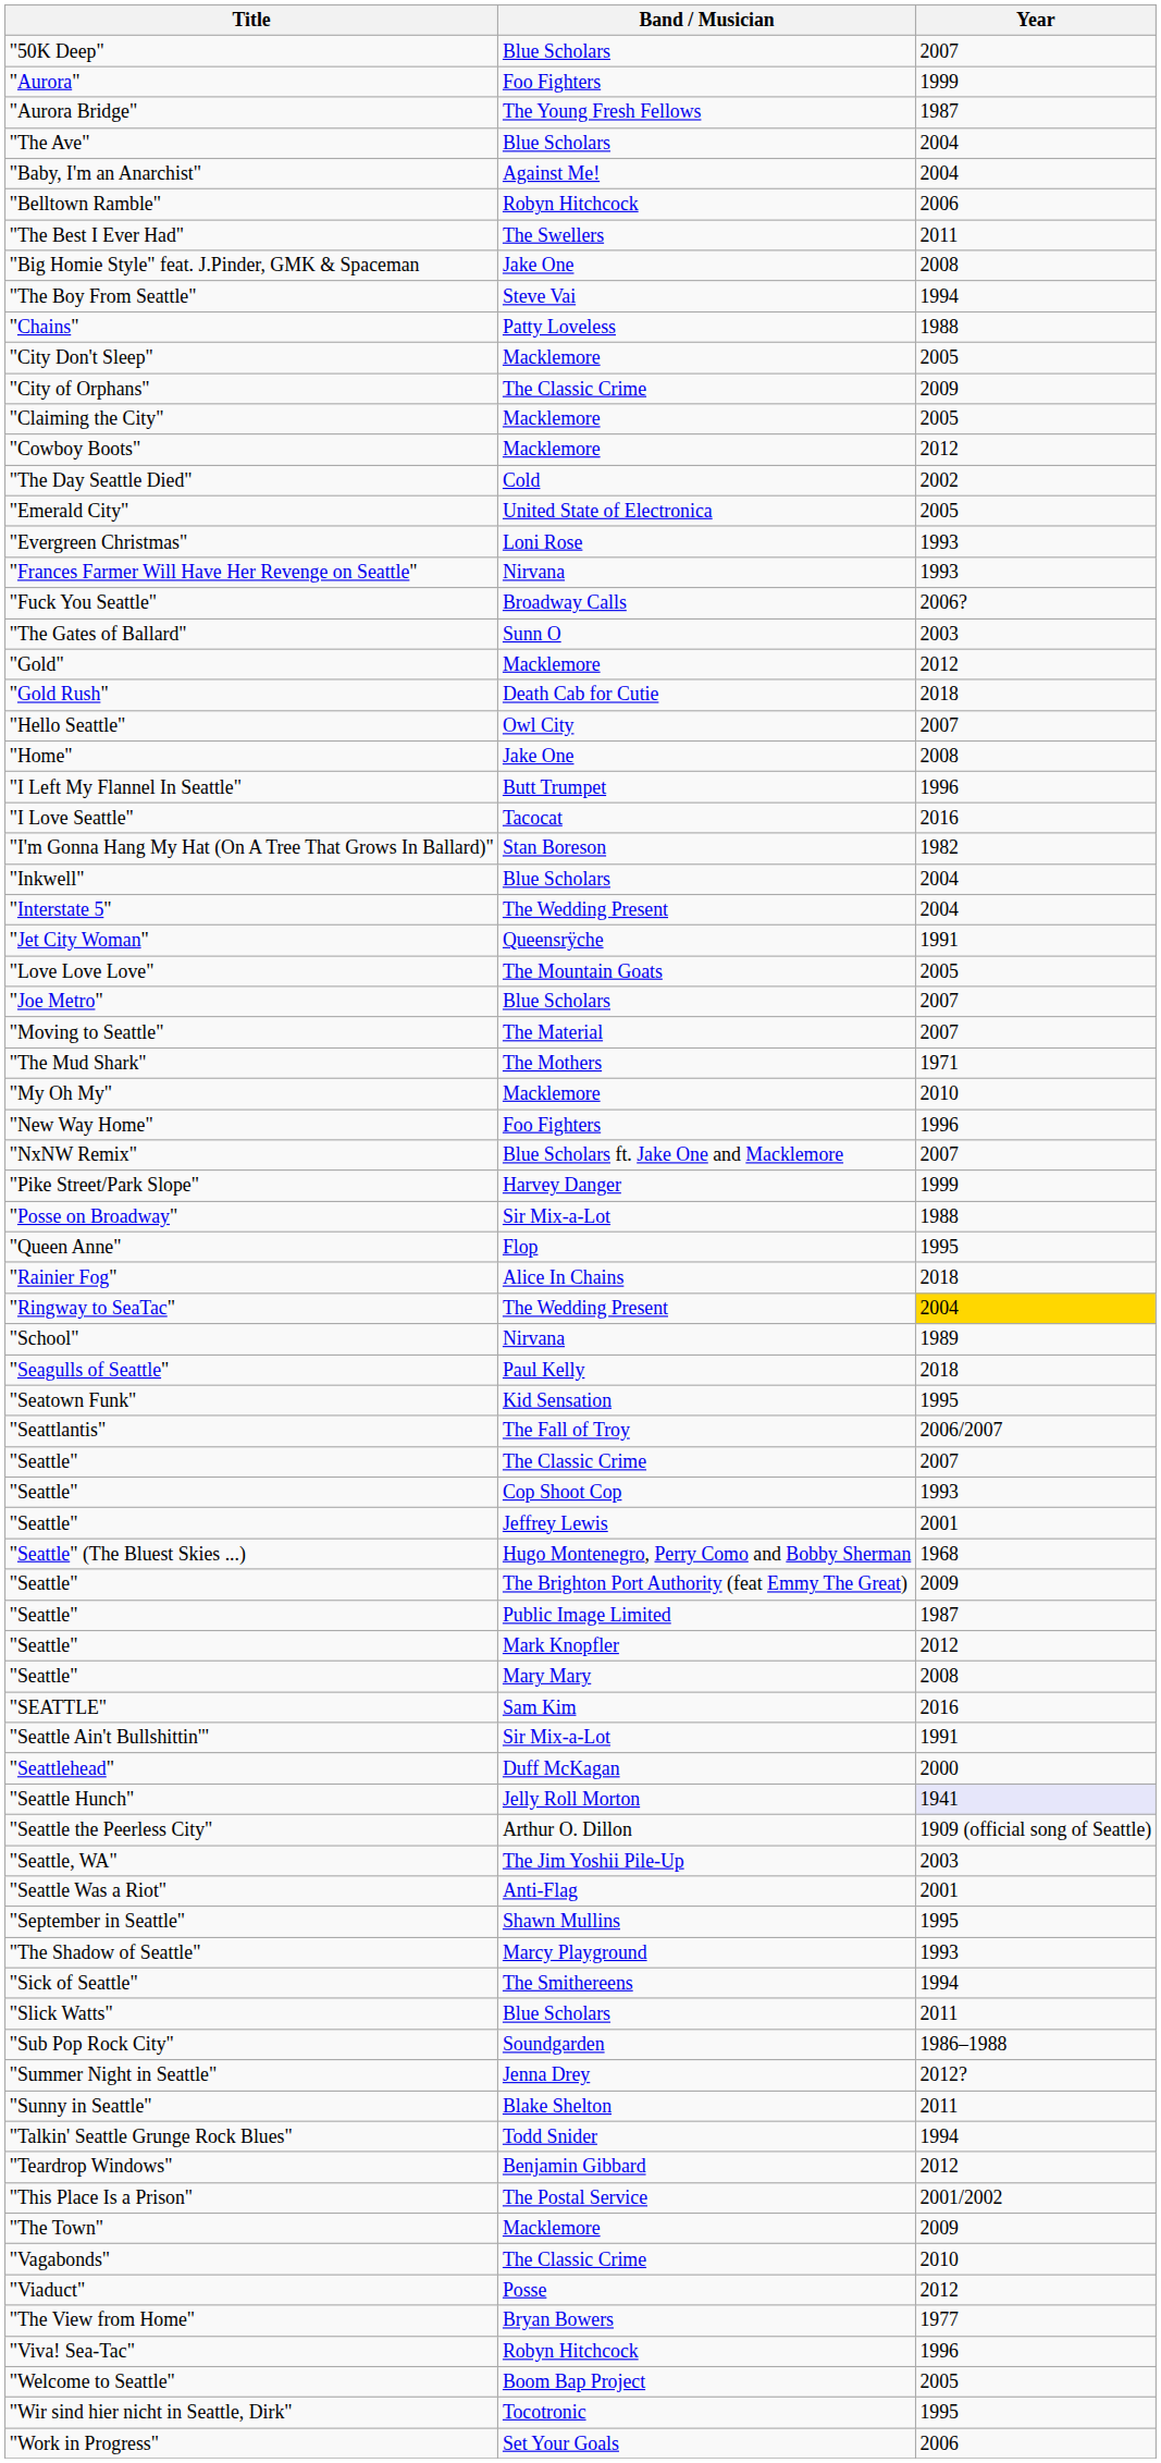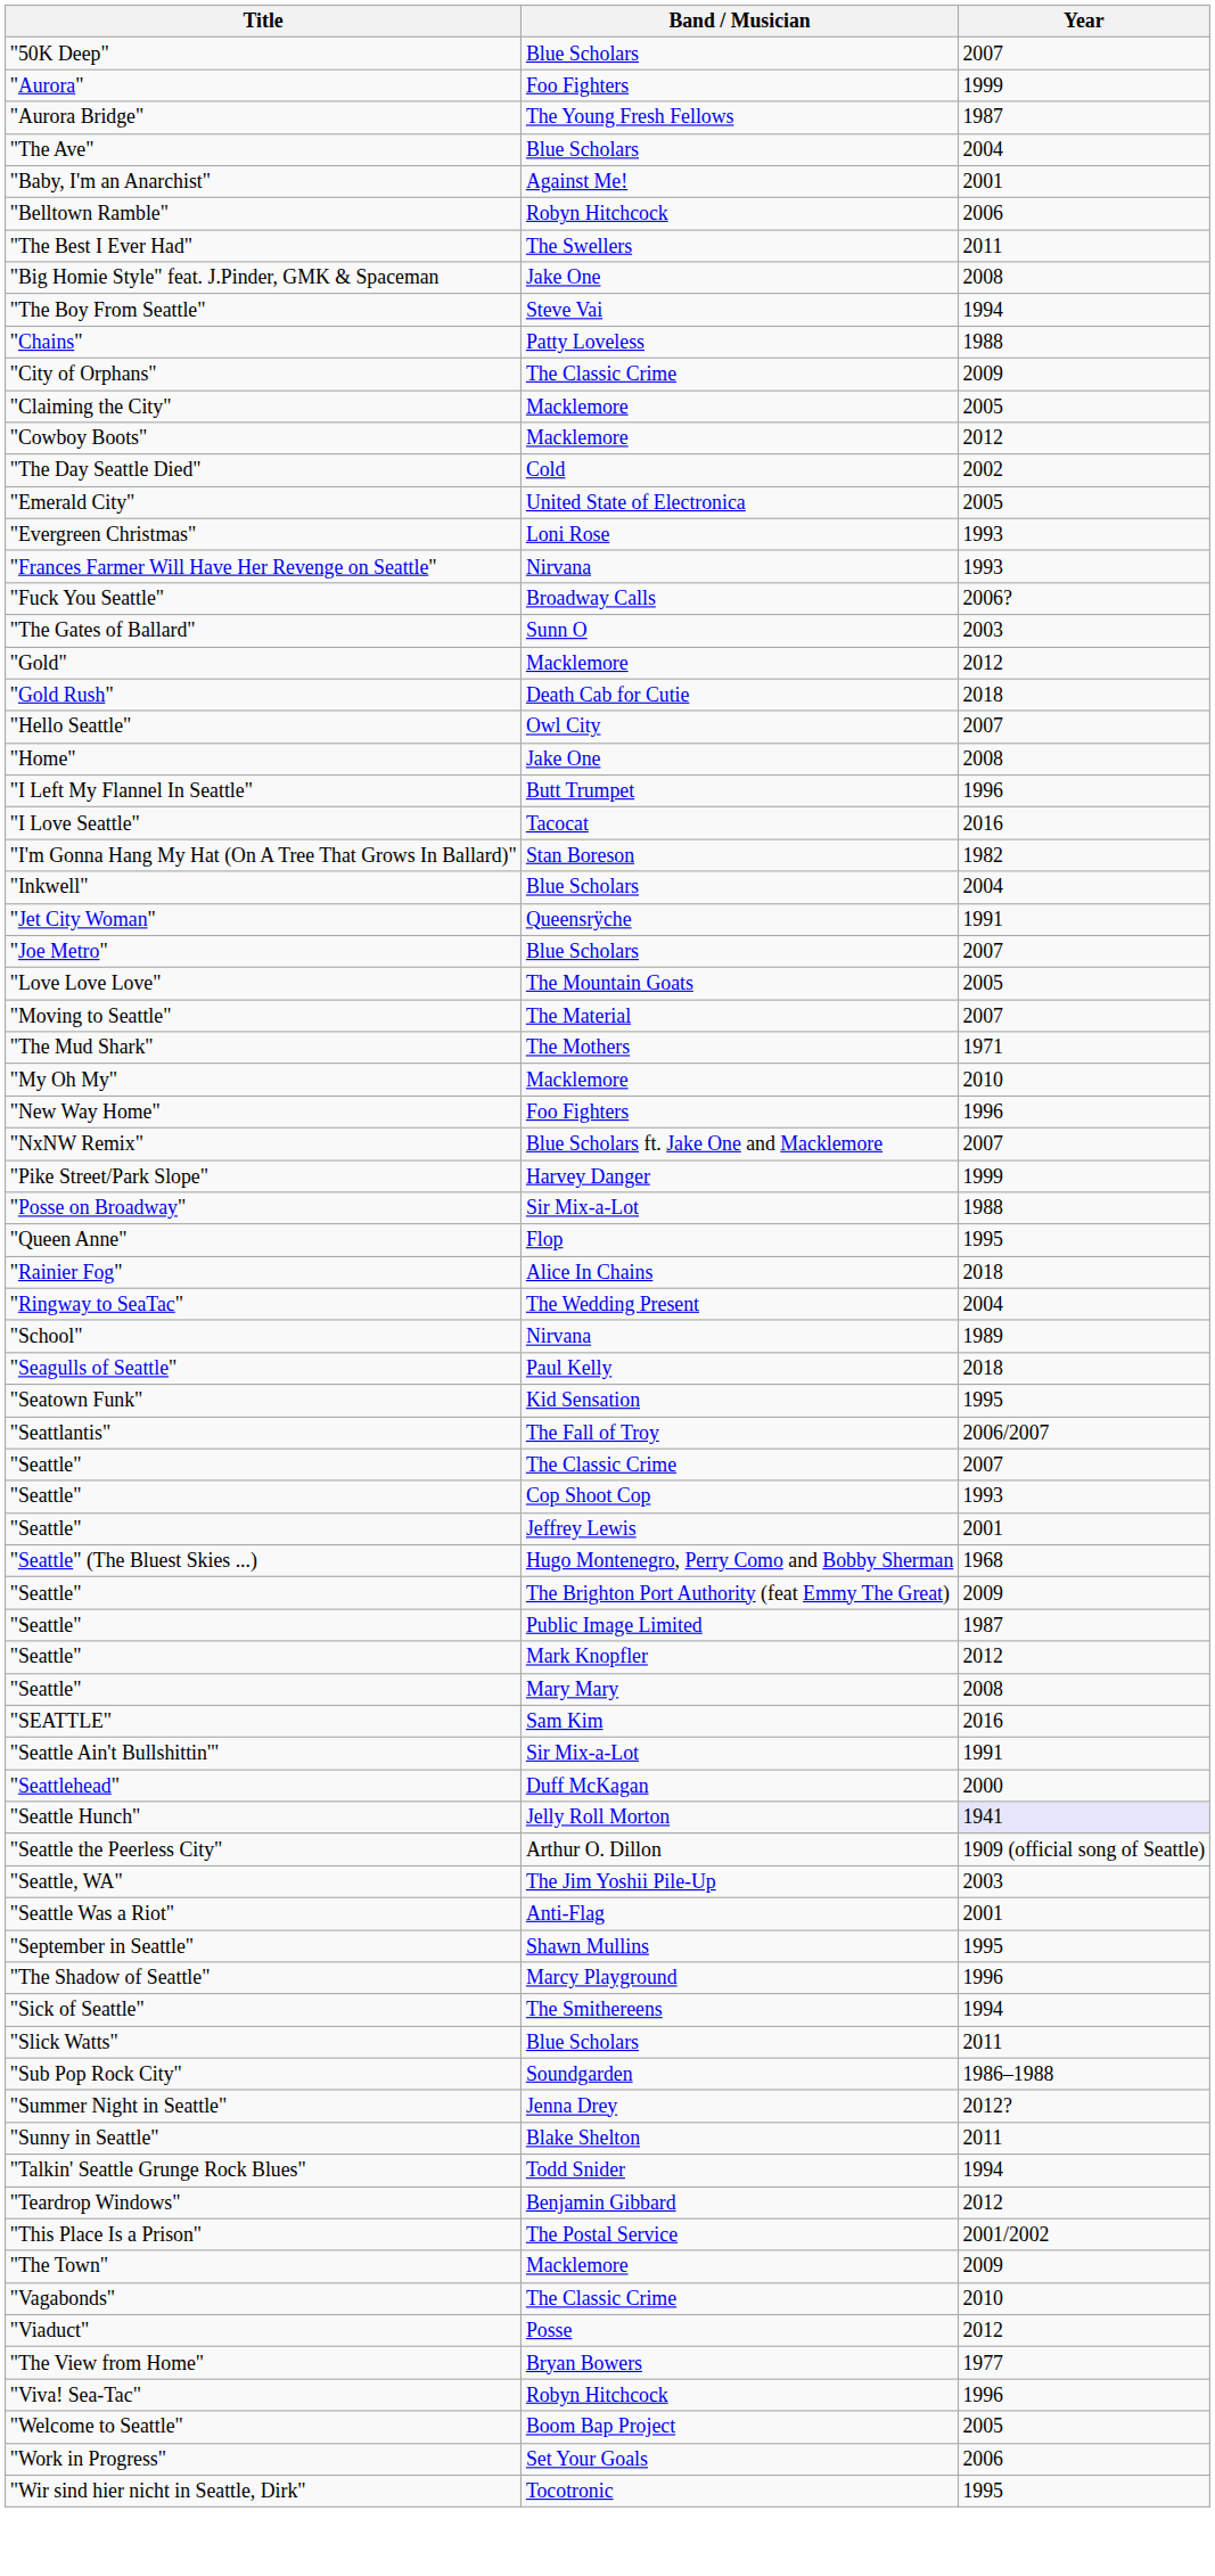"Baby, I'm an Anarchist" | Year: 2004 -> 2001
- row: "City Don't Sleep" | Macklemore | 2005
- row: "Interstate 5" | The Wedding Present | 2004
rows swapped: "Joe Metro" <-> "Love Love Love"
"Ringway to SeaTac" | Year: gold background -> no background
"The Shadow of Seattle" | Year: 1993 -> 1996
rows swapped: "Wir sind hier nicht in Seattle, Dirk" <-> "Work in Progress"
